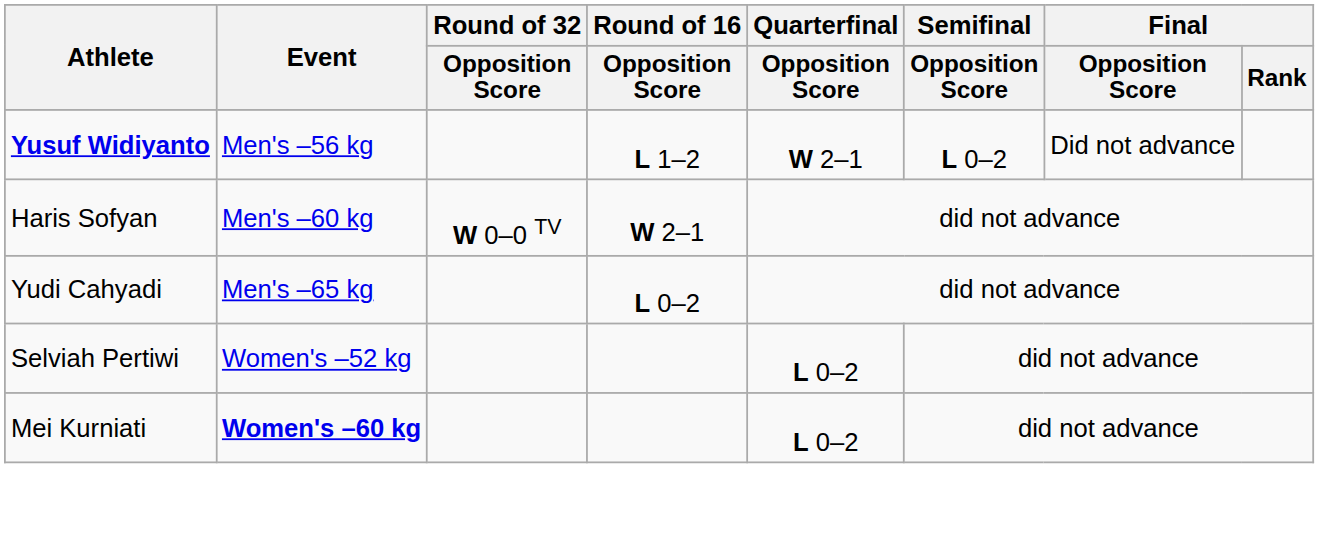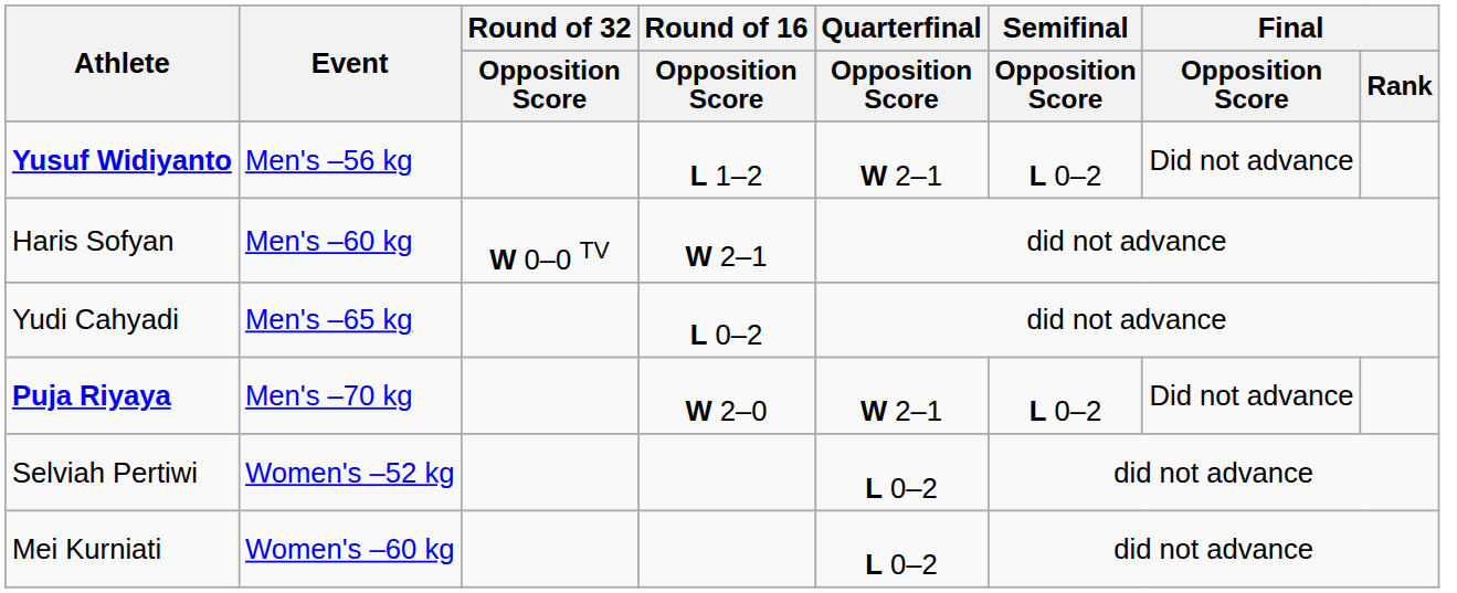+ row: Puja Riyaya | Men's –70 kg | W 2–0 | W 2–1 | L 0–2 | Did not advance
Mei Kurniati | Event: bold -> normal
